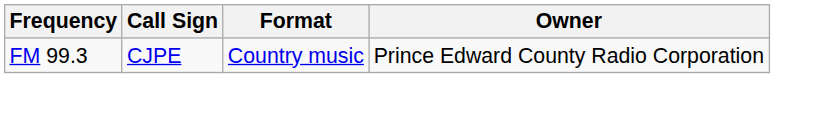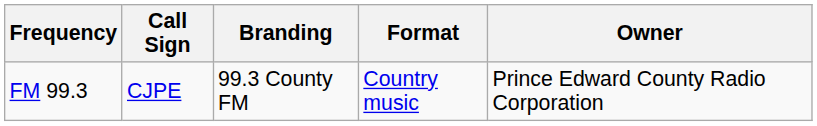+ column: Branding | 99.3 County FM
